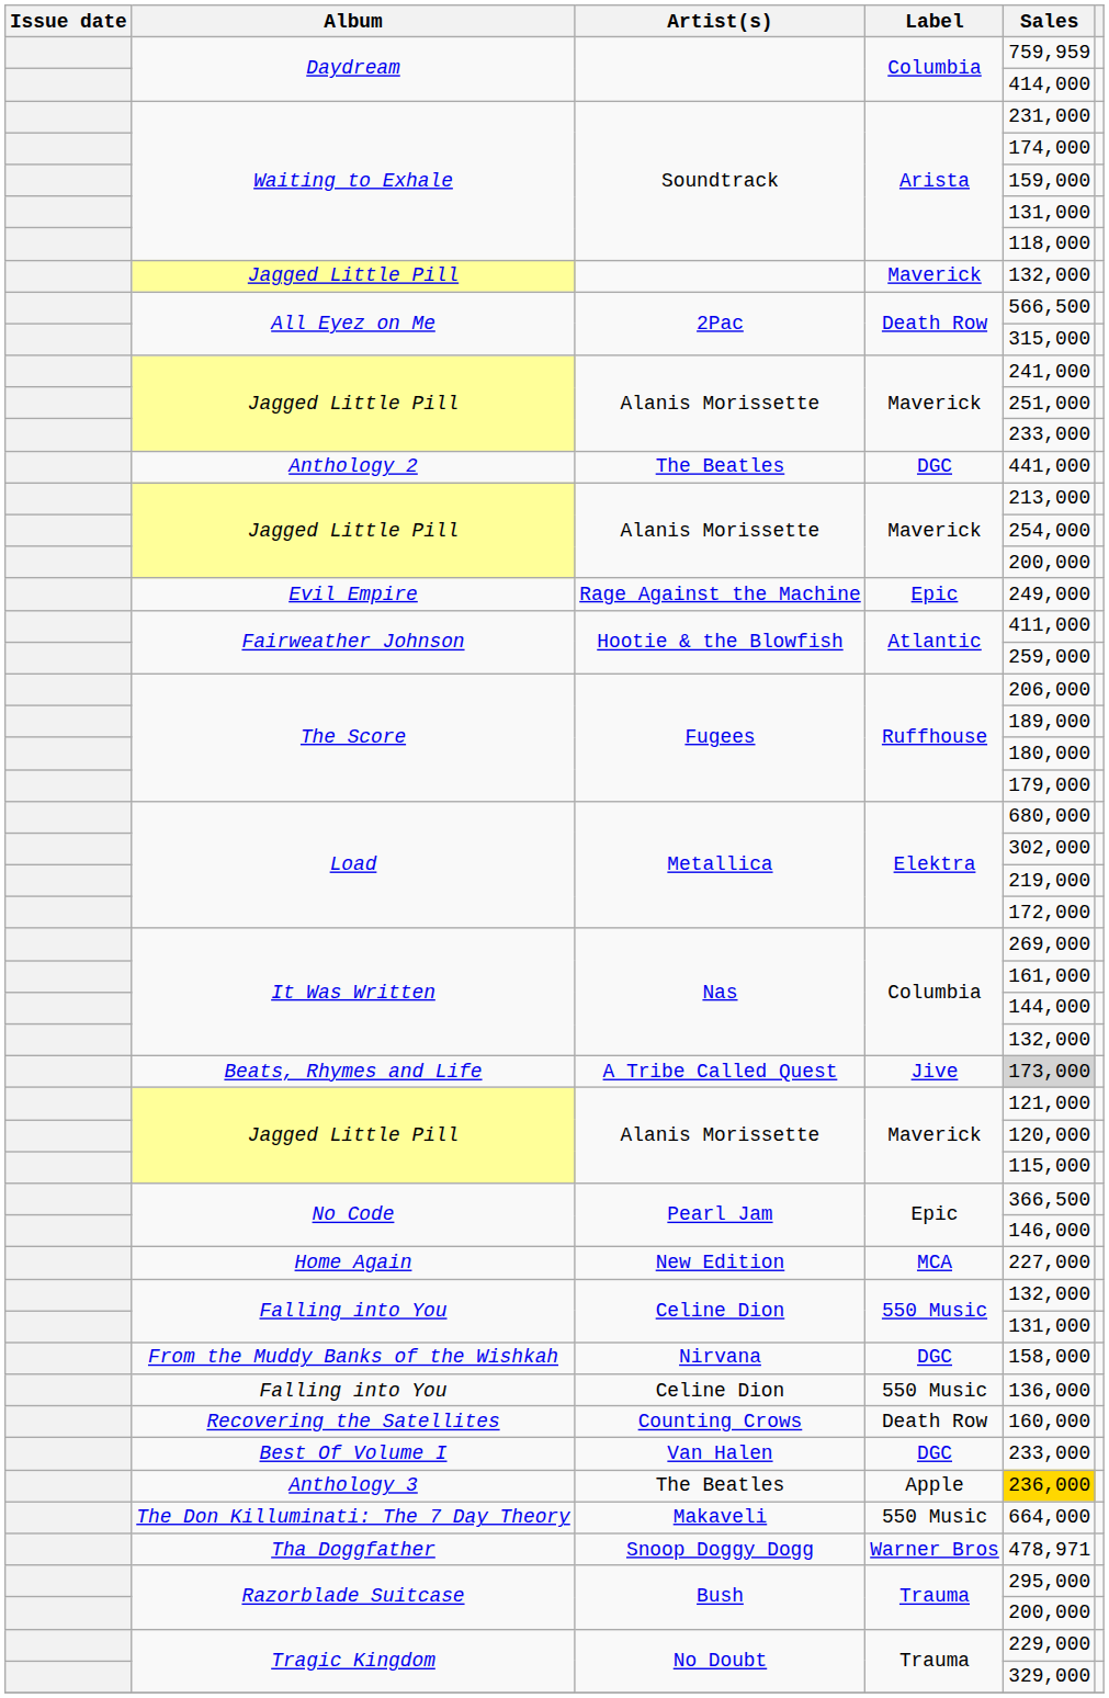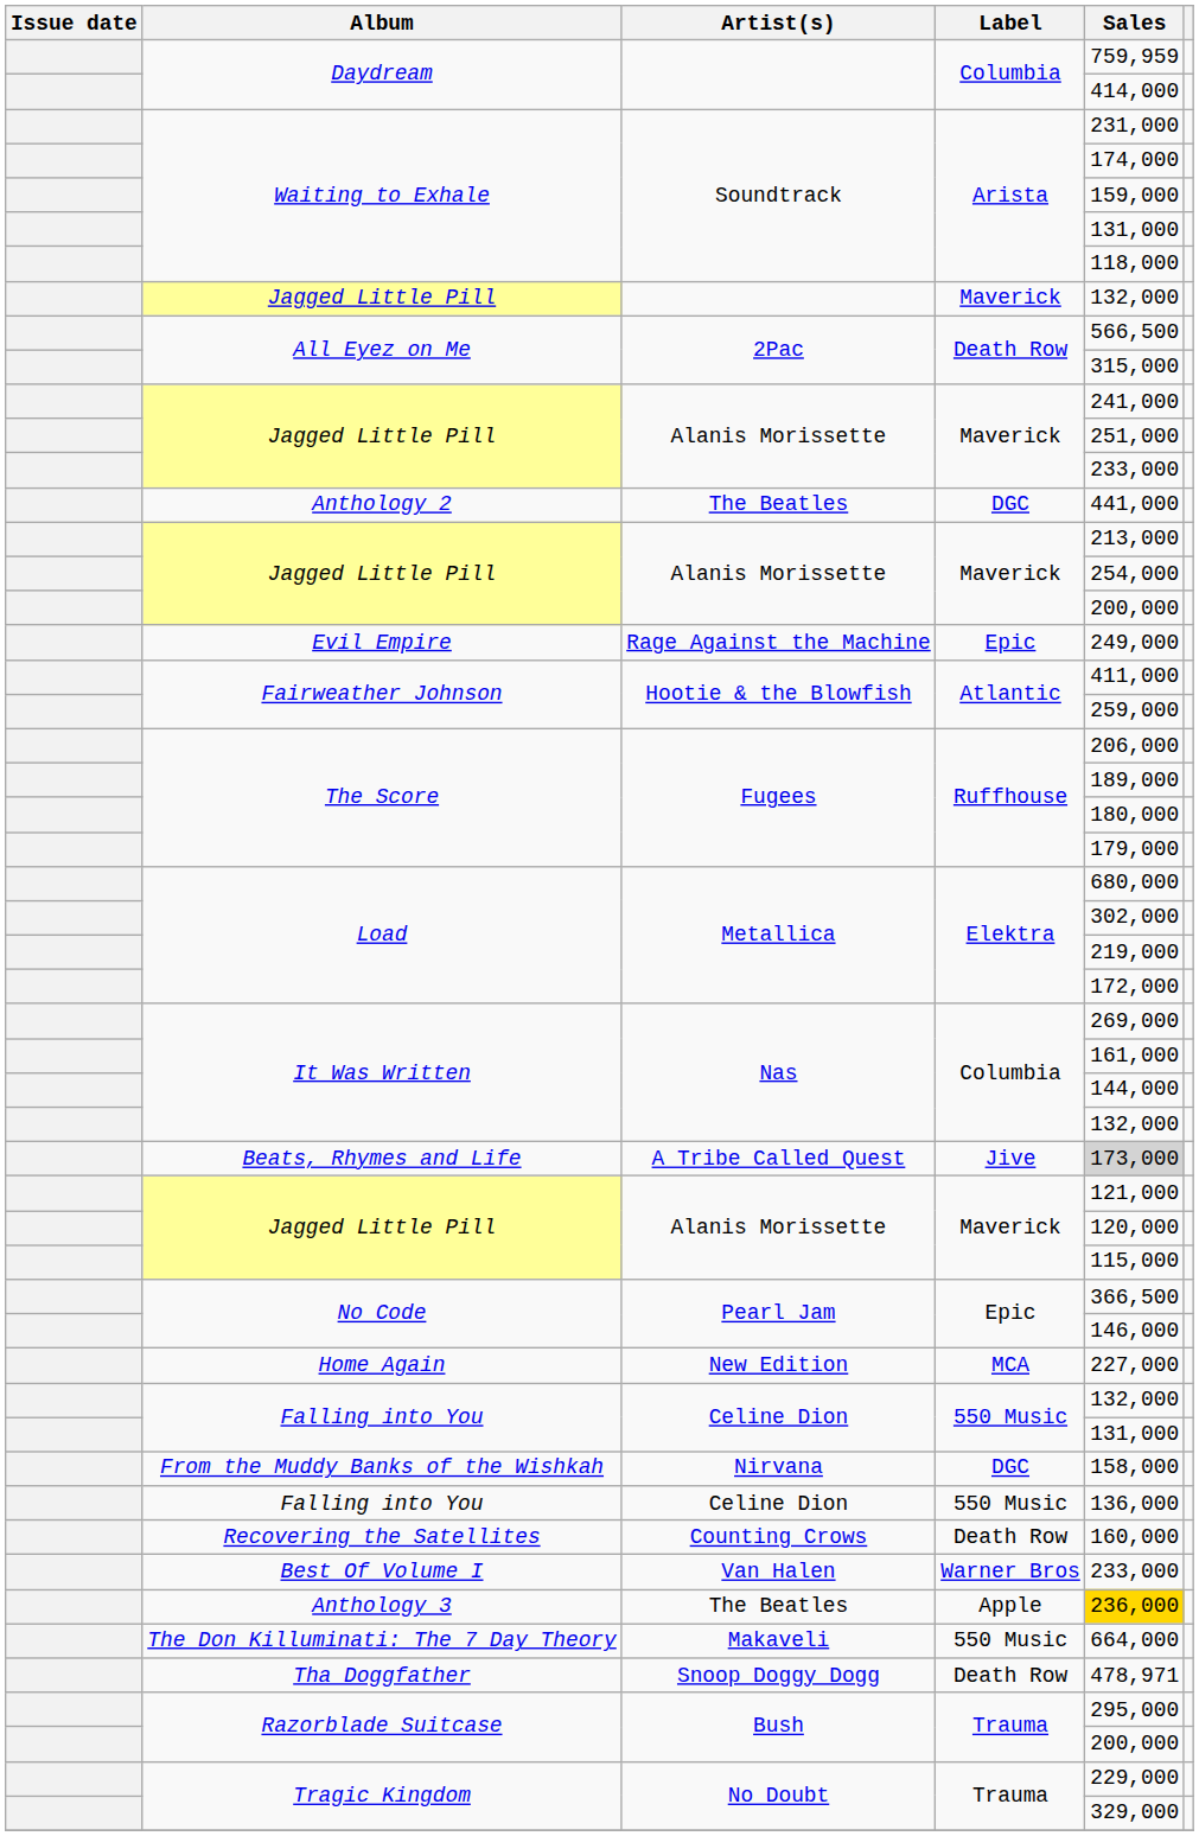Best Of Volume I | Label: DGC -> Warner Bros
Tha Doggfather | Label: Warner Bros -> Death Row
